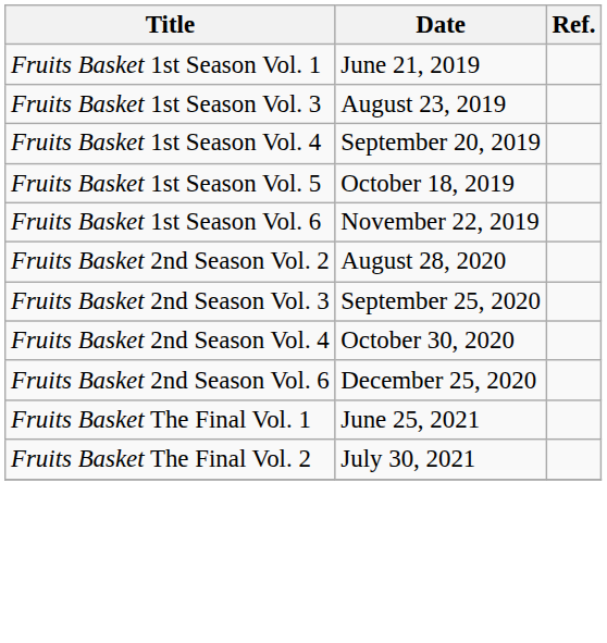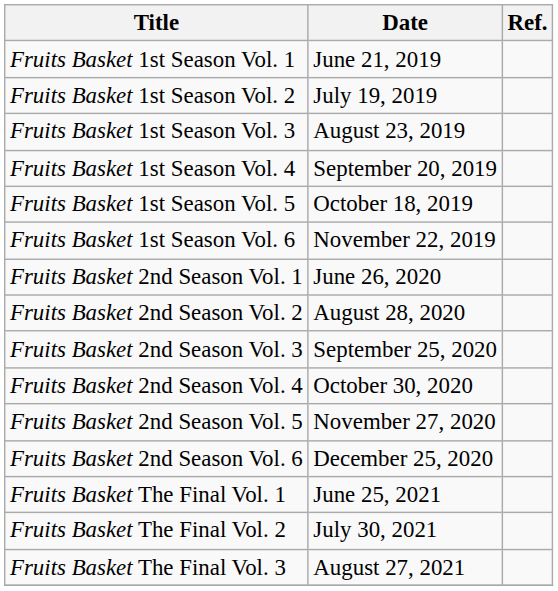+ row: Fruits Basket 1st Season Vol. 2 | July 19, 2019
+ row: Fruits Basket 2nd Season Vol. 1 | June 26, 2020
+ row: Fruits Basket 2nd Season Vol. 5 | November 27, 2020
+ row: Fruits Basket The Final Vol. 3 | August 27, 2021
